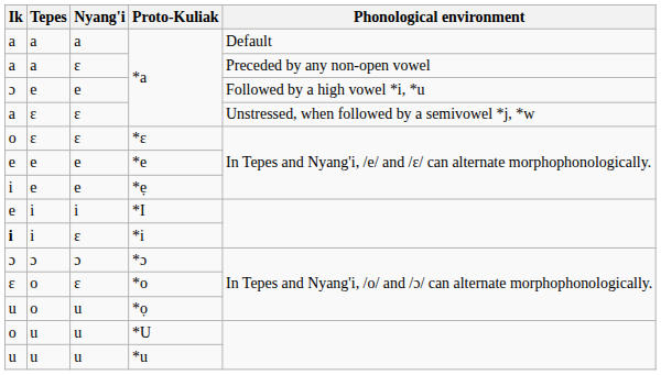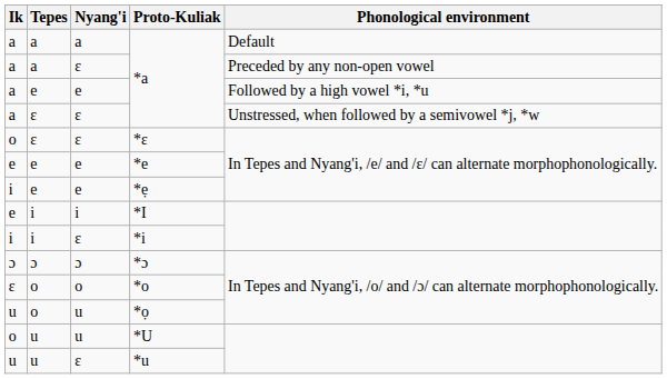e / *a | Ik: ɔ -> a
*i | Ik: bold -> normal
*o | Nyang'i: ɛ -> o
*u | Nyang'i: u -> ɛ
